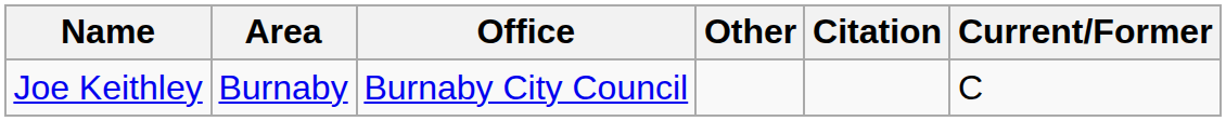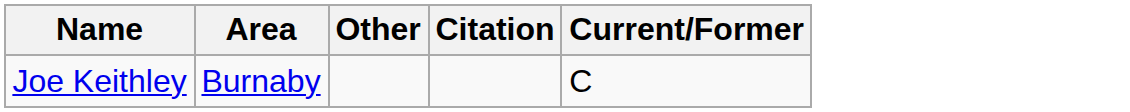- column: Office | Burnaby City Council
